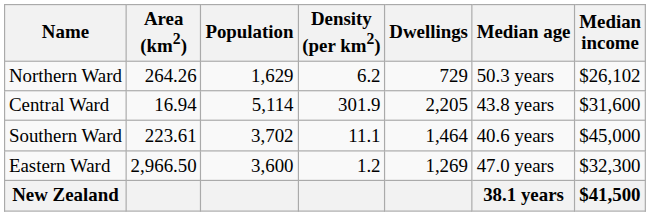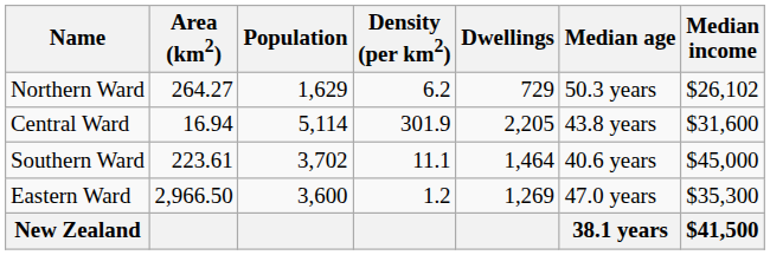Northern Ward | Area (km2): 264.26 -> 264.27
Eastern Ward | Median income: $32,300 -> $35,300
